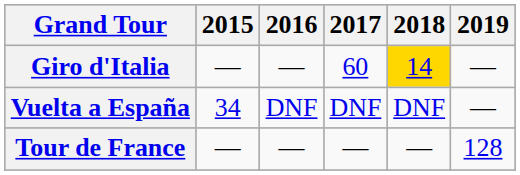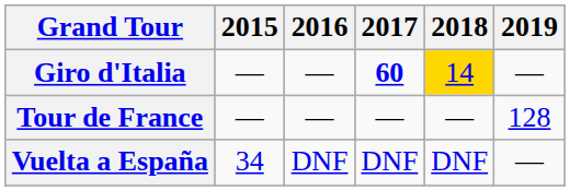Giro d'Italia | 2017: normal -> bold
rows swapped: Tour de France <-> Vuelta a España
